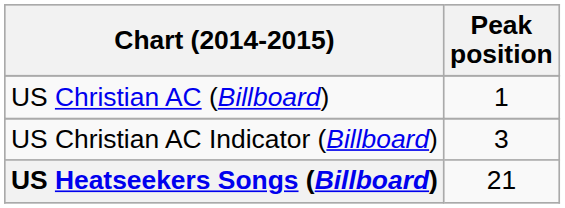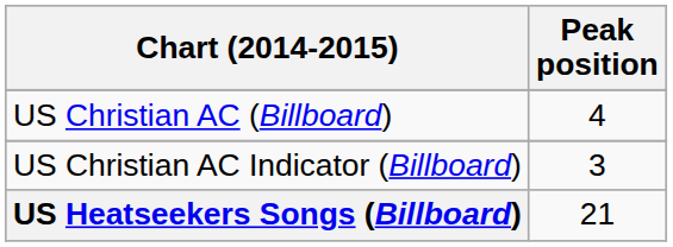US Christian AC (Billboard) | Peak position: 1 -> 4
